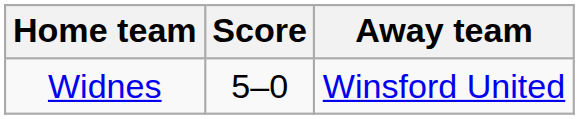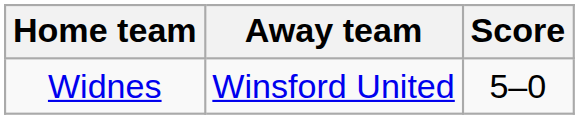columns swapped: Score <-> Away team
